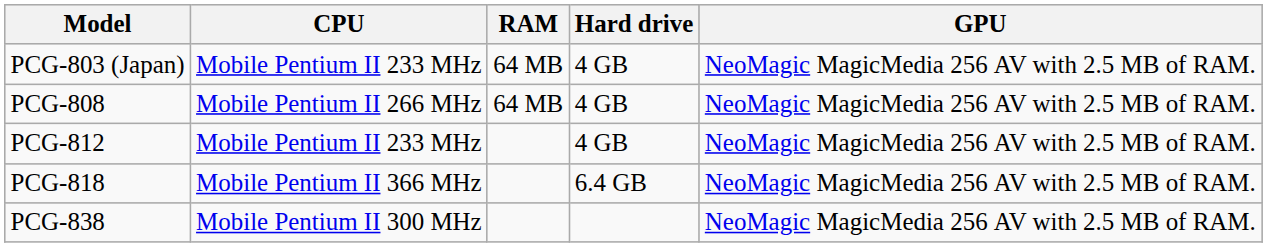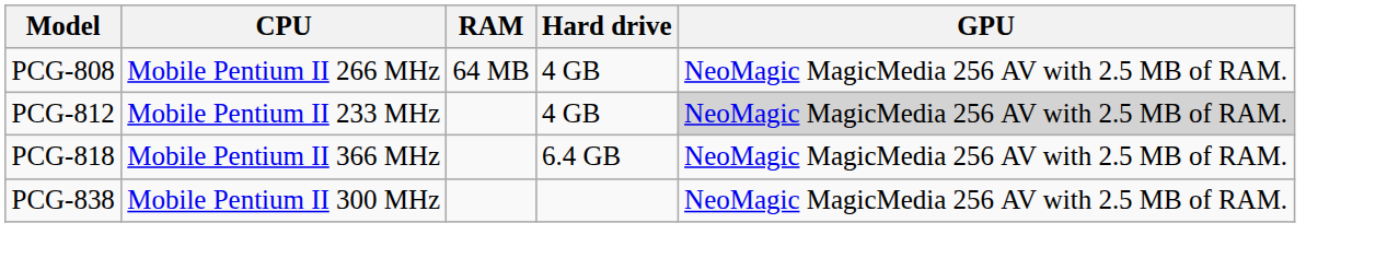- row: PCG-803 (Japan) | Mobile Pentium II 233 MHz | 64 MB | 4 GB | NeoMagic MagicMedia 256 AV with 2.5 MB of RAM.
PCG-812 | GPU: no background -> lightgrey background
